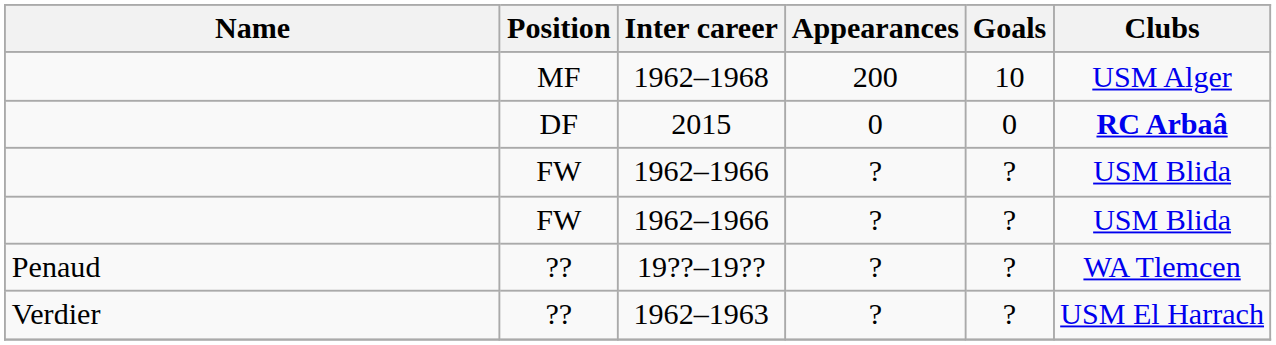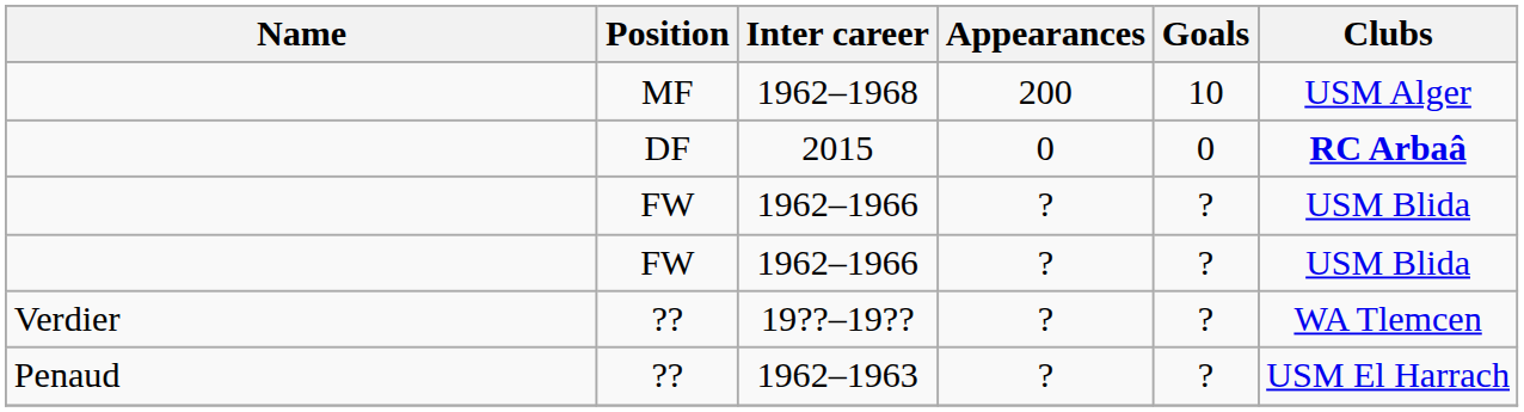19??–19?? | Name: Penaud -> Verdier
1962–1963 | Name: Verdier -> Penaud
